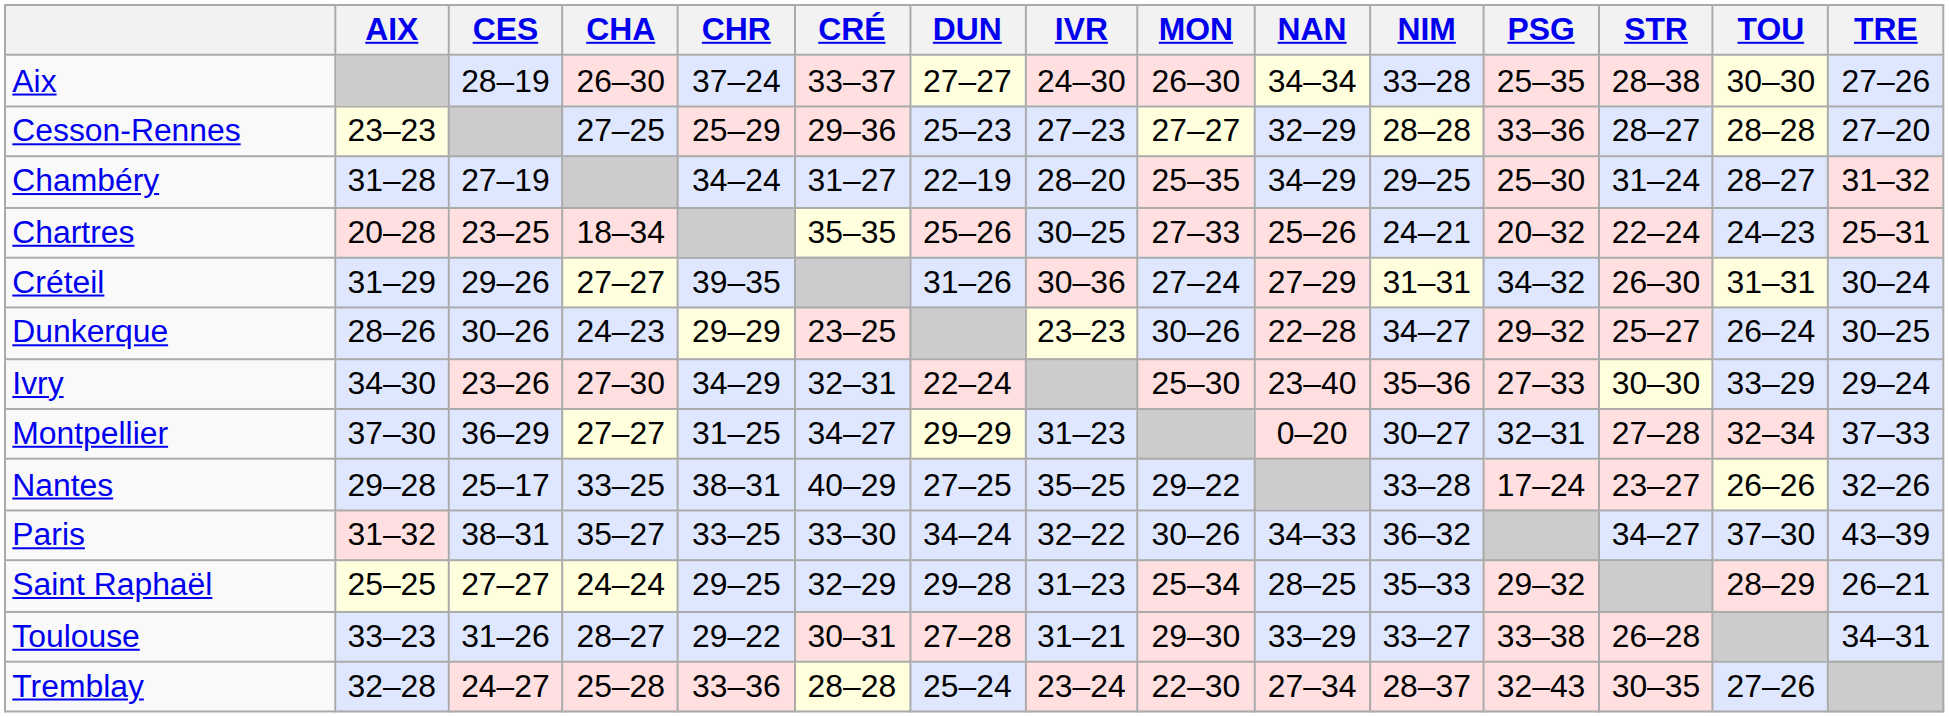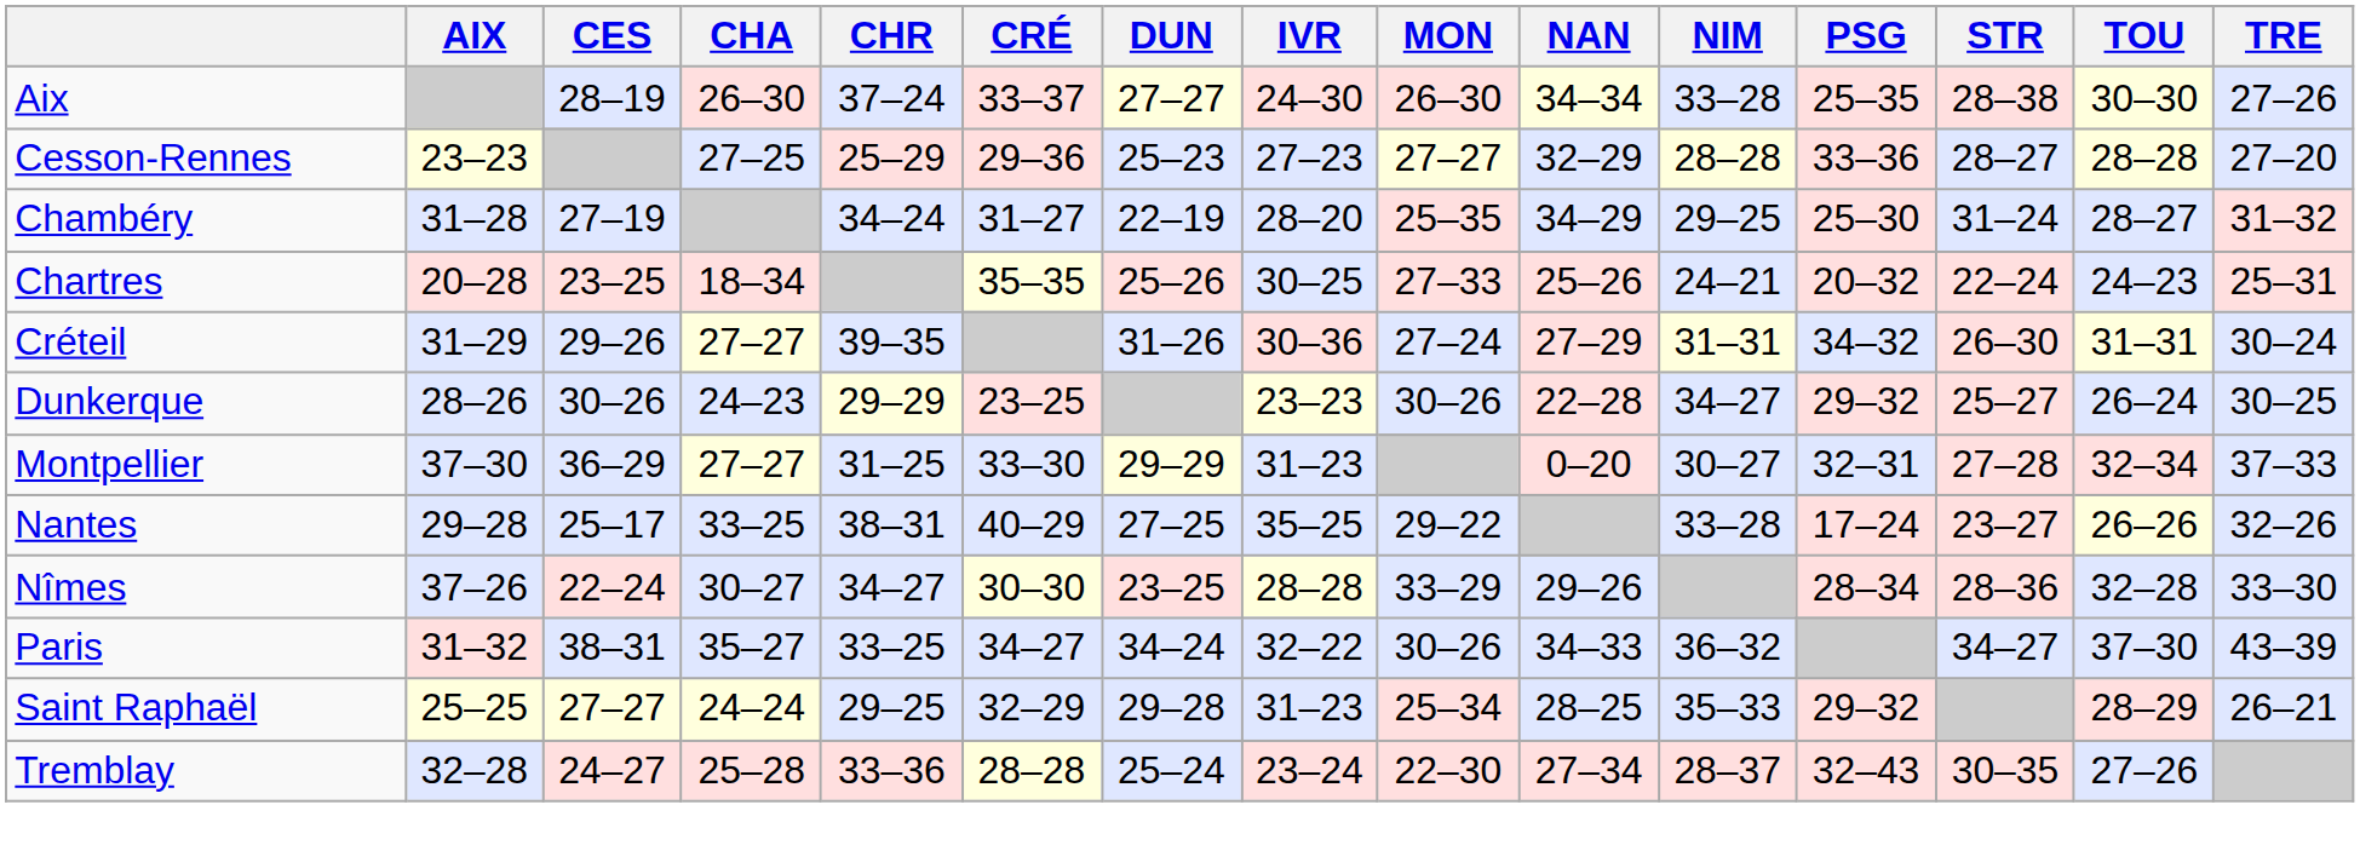- row: Ivry | 34–30 | 23–26 | 27–30 | 34–29 | 32–31 | 22–24 | 25–30 | 23–40 | 35–36 | 27–33 | 30–30 | 33–29 | 29–24
Montpellier | CRÉ: 34–27 -> 33–30
+ row: Nîmes | 37–26 | 22–24 | 30–27 | 34–27 | 30–30 | 23–25 | 28–28 | 33–29 | 29–26 | 28–34 | 28–36 | 32–28 | 33–30
Paris | CRÉ: 33–30 -> 34–27
- row: Toulouse | 33–23 | 31–26 | 28–27 | 29–22 | 30–31 | 27–28 | 31–21 | 29–30 | 33–29 | 33–27 | 33–38 | 26–28 | 34–31
